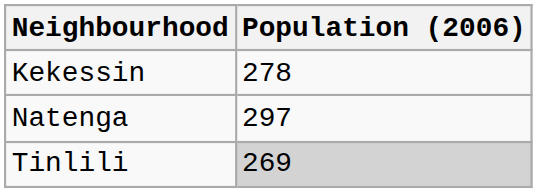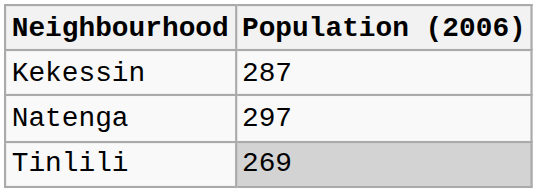Kekessin | Population (2006): 278 -> 287
